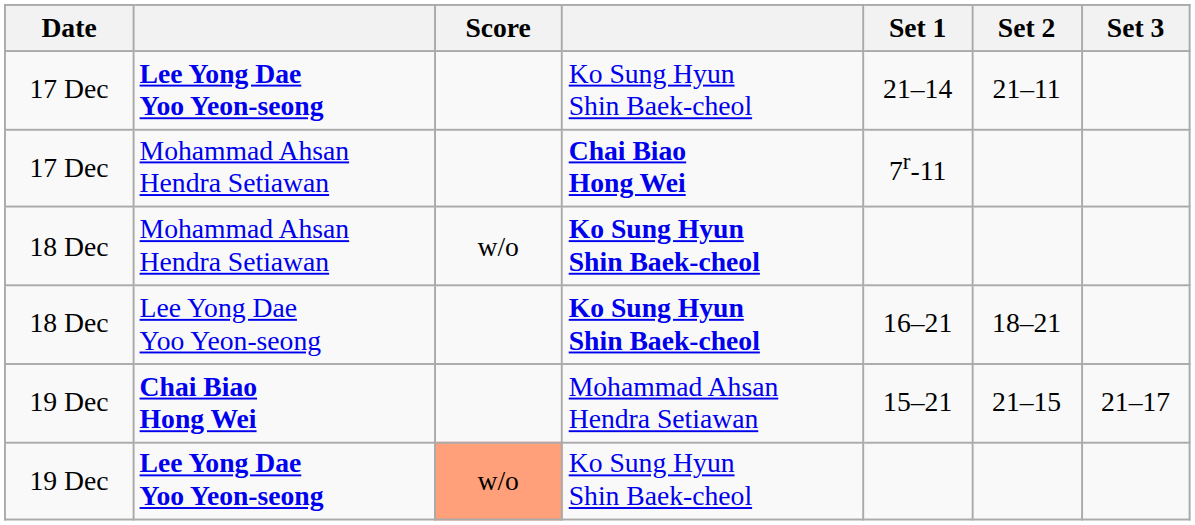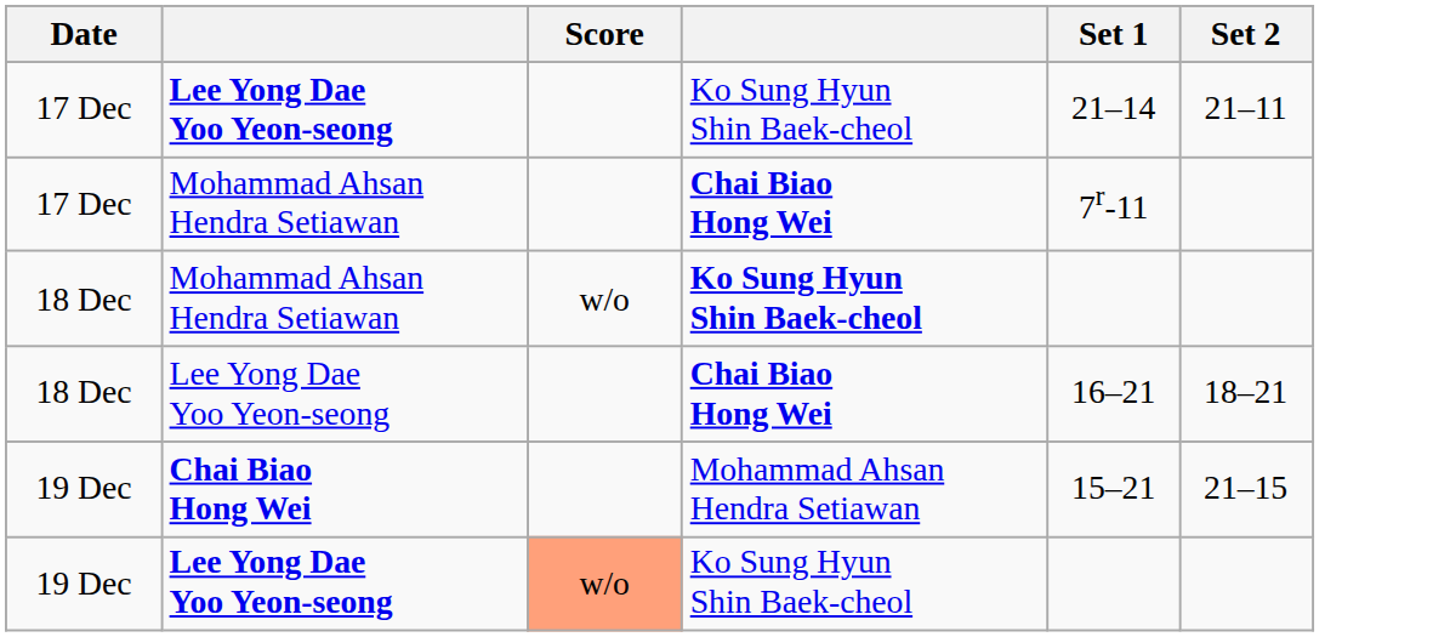- column: Set 3 | 21–17
18 Dec / Lee Yong Dae Yoo Yeon-seong | column 4: Ko Sung Hyun Shin Baek-cheol -> Chai Biao Hong Wei
